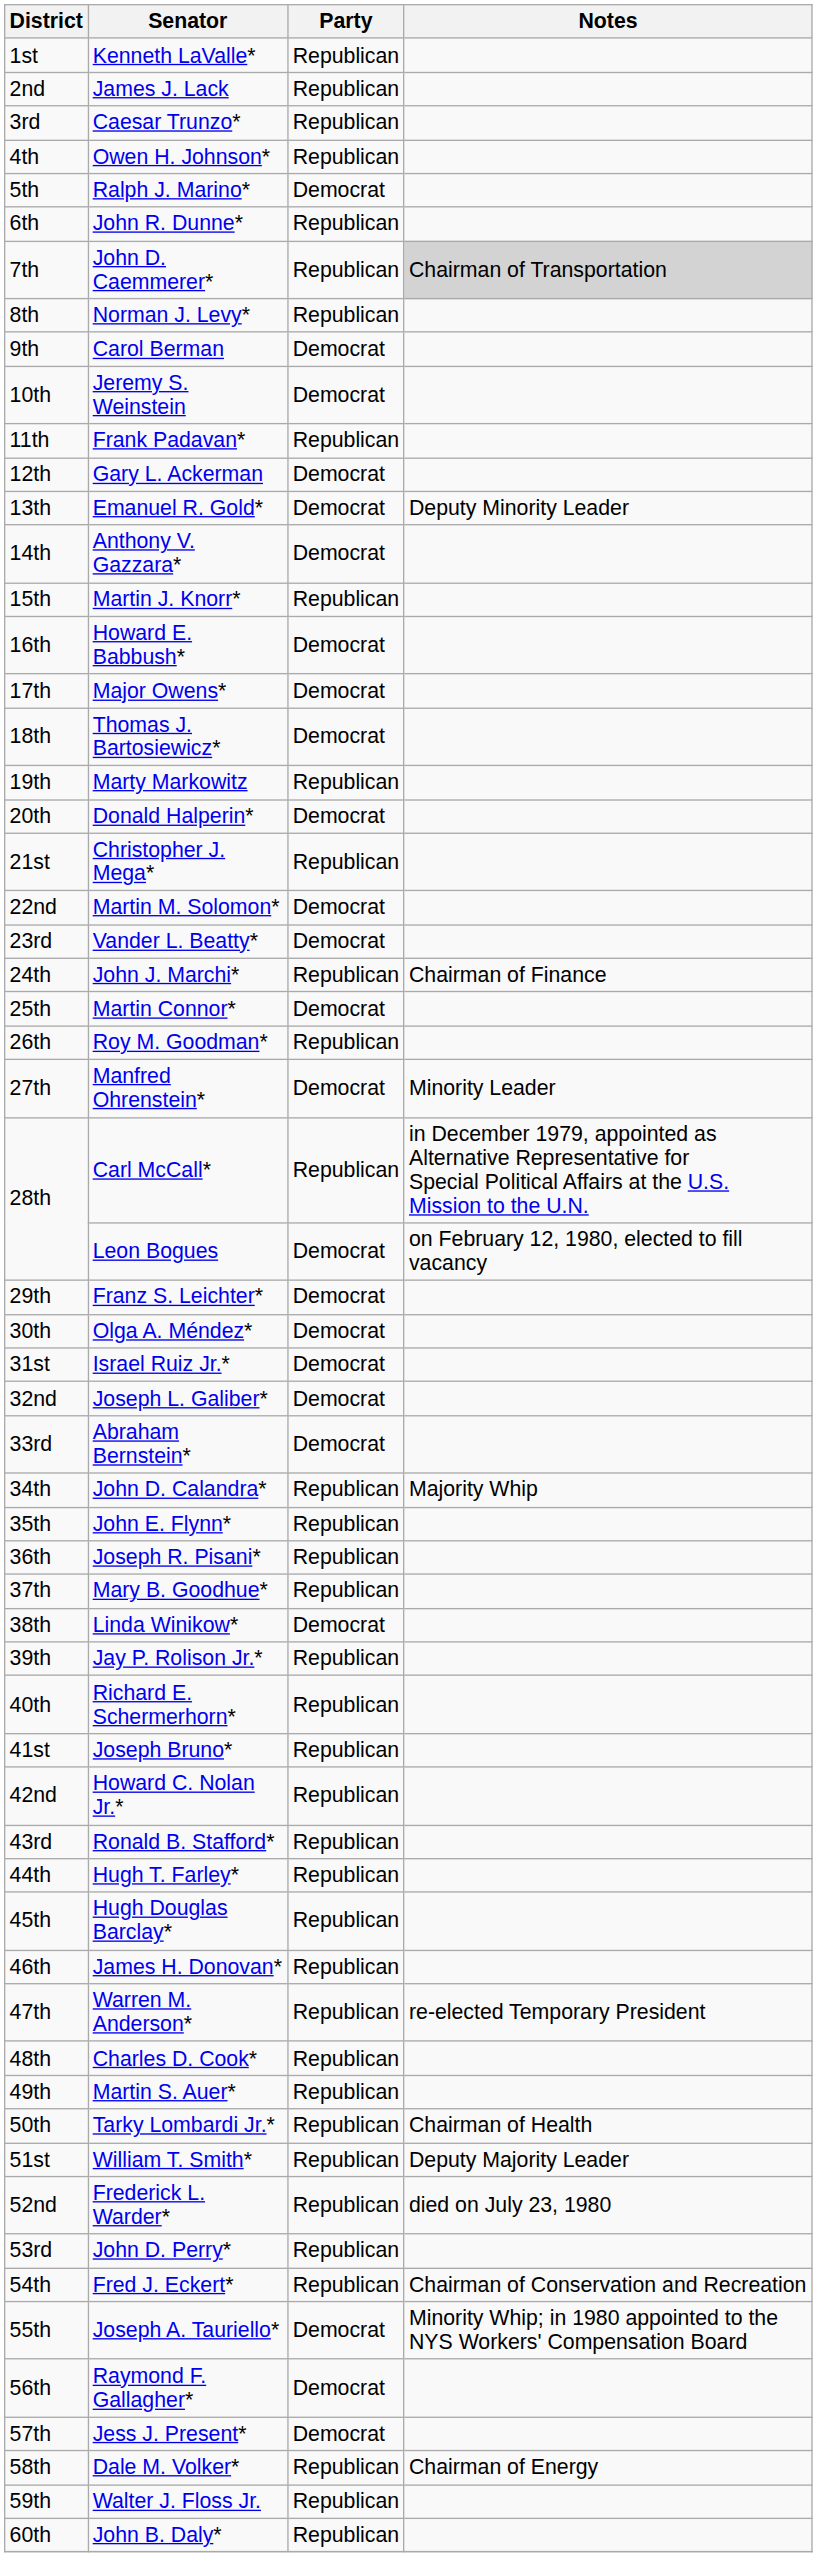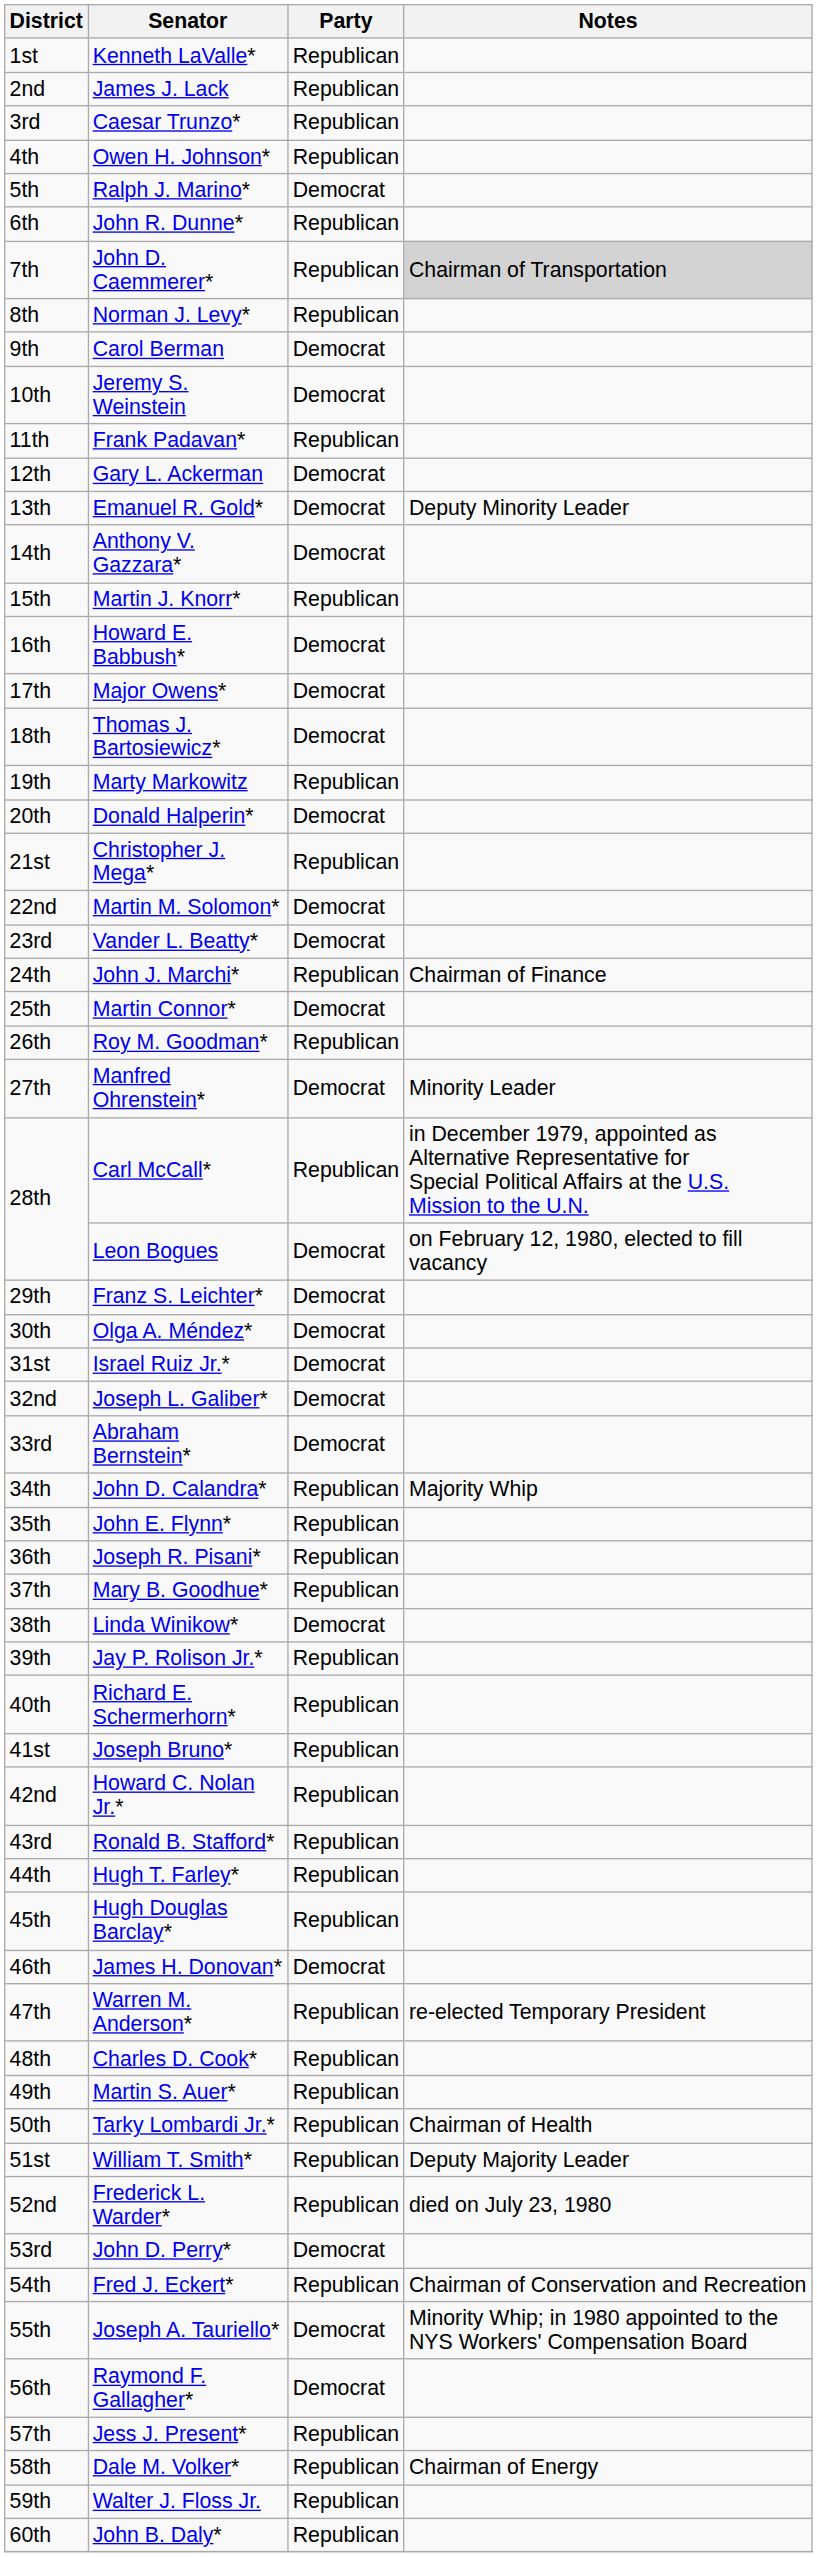James H. Donovan* | Party: Republican -> Democrat
John D. Perry* | Party: Republican -> Democrat
Jess J. Present* | Party: Democrat -> Republican
